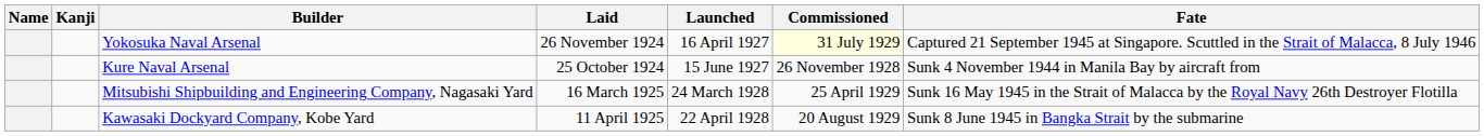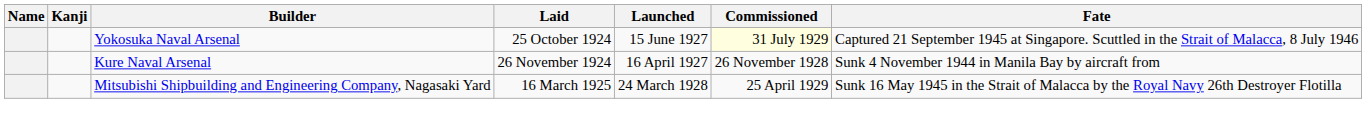Yokosuka Naval Arsenal | Laid: 26 November 1924 -> 25 October 1924
Yokosuka Naval Arsenal | Launched: 16 April 1927 -> 15 June 1927
Kure Naval Arsenal | Laid: 25 October 1924 -> 26 November 1924
Kure Naval Arsenal | Launched: 15 June 1927 -> 16 April 1927
- row: Kawasaki Dockyard Company, Kobe Yard | 11 April 1925 | 22 April 1928 | 20 August 1929 | Sunk 8 June 1945 in Bangka Strait by the submarine
